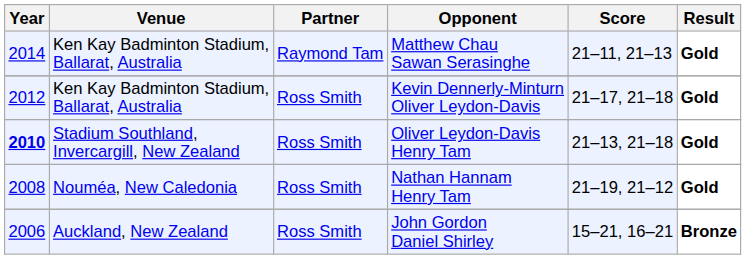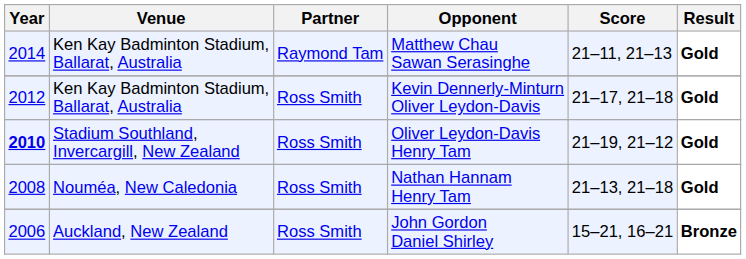Oliver Leydon-Davis Henry Tam | Score: 21–13, 21–18 -> 21–19, 21–12
Nathan Hannam Henry Tam | Score: 21–19, 21–12 -> 21–13, 21–18
